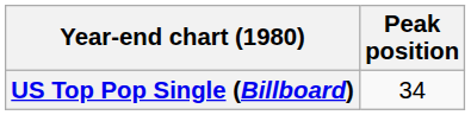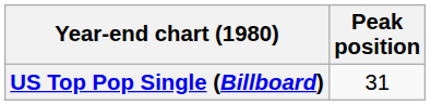US Top Pop Single (Billboard) | Peak position: 34 -> 31
